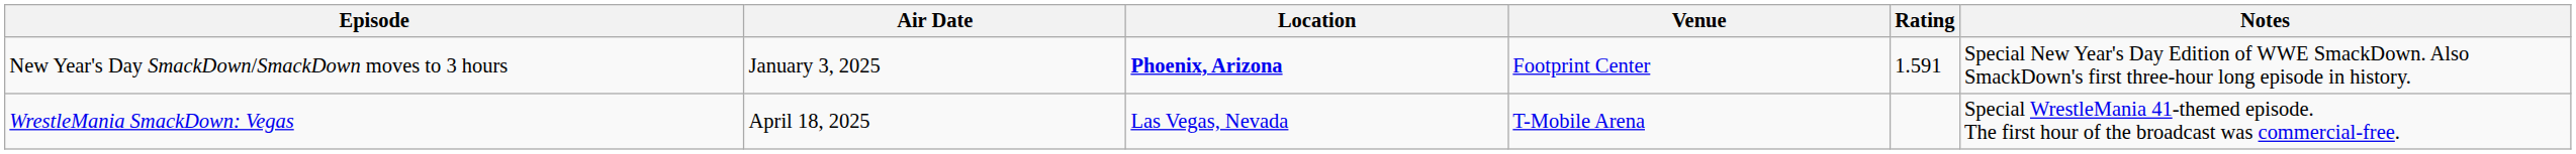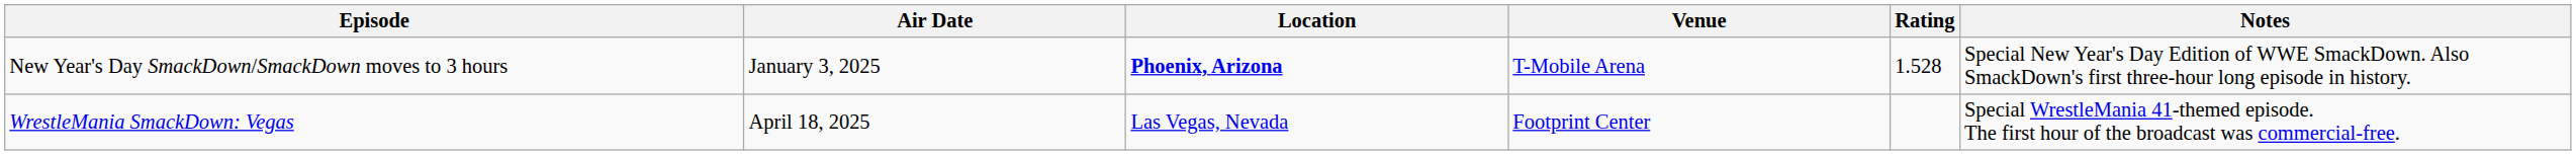New Year's Day SmackDown/SmackDown moves to 3 hours | Venue: Footprint Center -> T-Mobile Arena
New Year's Day SmackDown/SmackDown moves to 3 hours | Rating: 1.591 -> 1.528
WrestleMania SmackDown: Vegas | Venue: T-Mobile Arena -> Footprint Center
